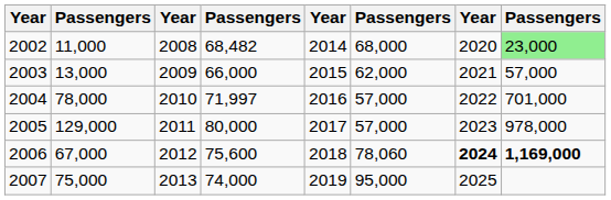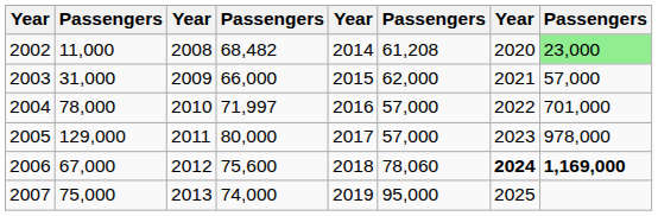2002 | column 6: 68,000 -> 61,208
2003 | column 2: 13,000 -> 31,000
